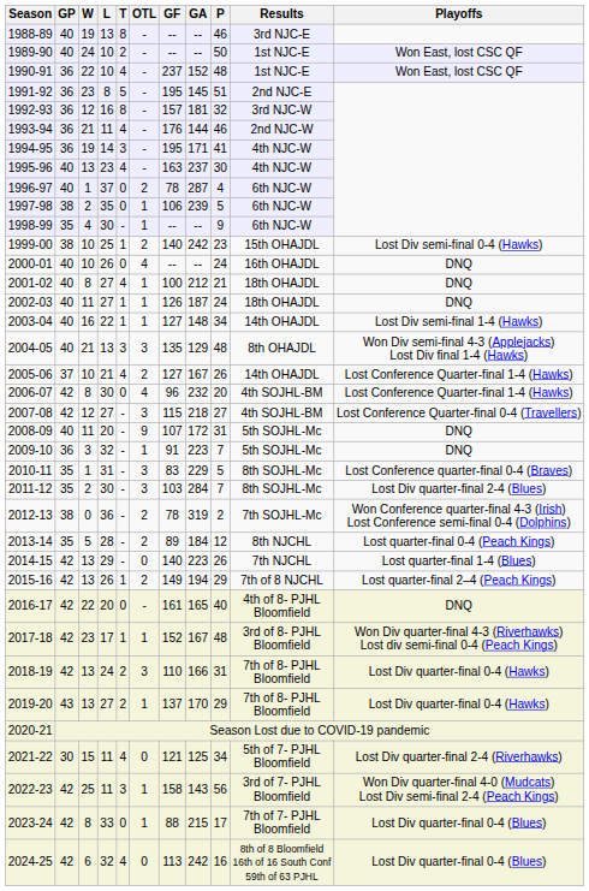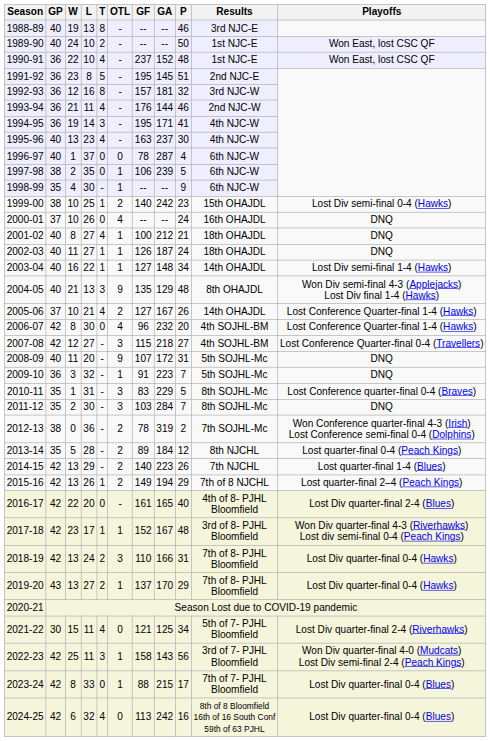1996-97 | OTL: 2 -> 0
2000-01 | GP: 40 -> 37
2004-05 | OTL: 3 -> 9
2011-12 | Playoffs: Lost Div quarter-final 2-4 (Blues) -> DNQ
2014-15 | OTL: 0 -> 2
2016-17 | Playoffs: DNQ -> Lost Div quarter-final 2-4 (Blues)
